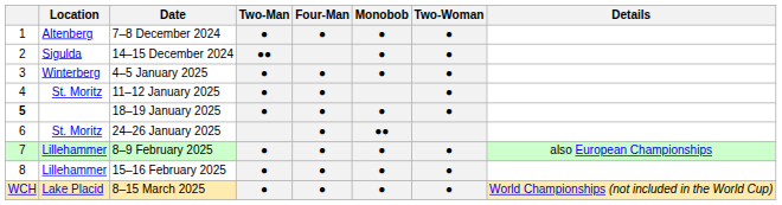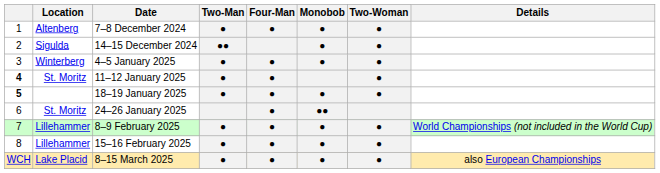11–12 January 2025 | column 1: normal -> bold
8–9 February 2025 | Details: also European Championships -> World Championships (not included in the World Cup)
8–15 March 2025 | Details: World Championships (not included in the World Cup) -> also European Championships
